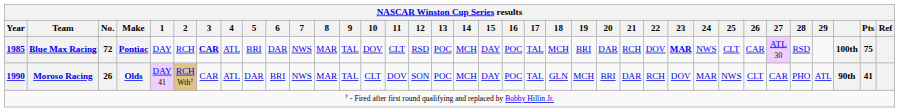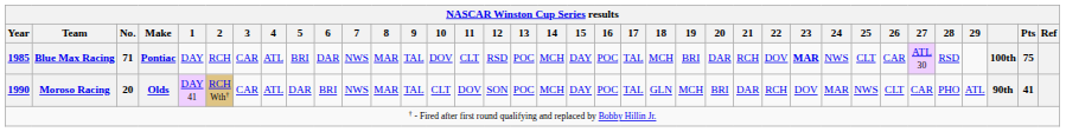Blue Max Racing | No.: 72 -> 71
Blue Max Racing | 3: bold -> normal
Moroso Racing | No.: 26 -> 20
